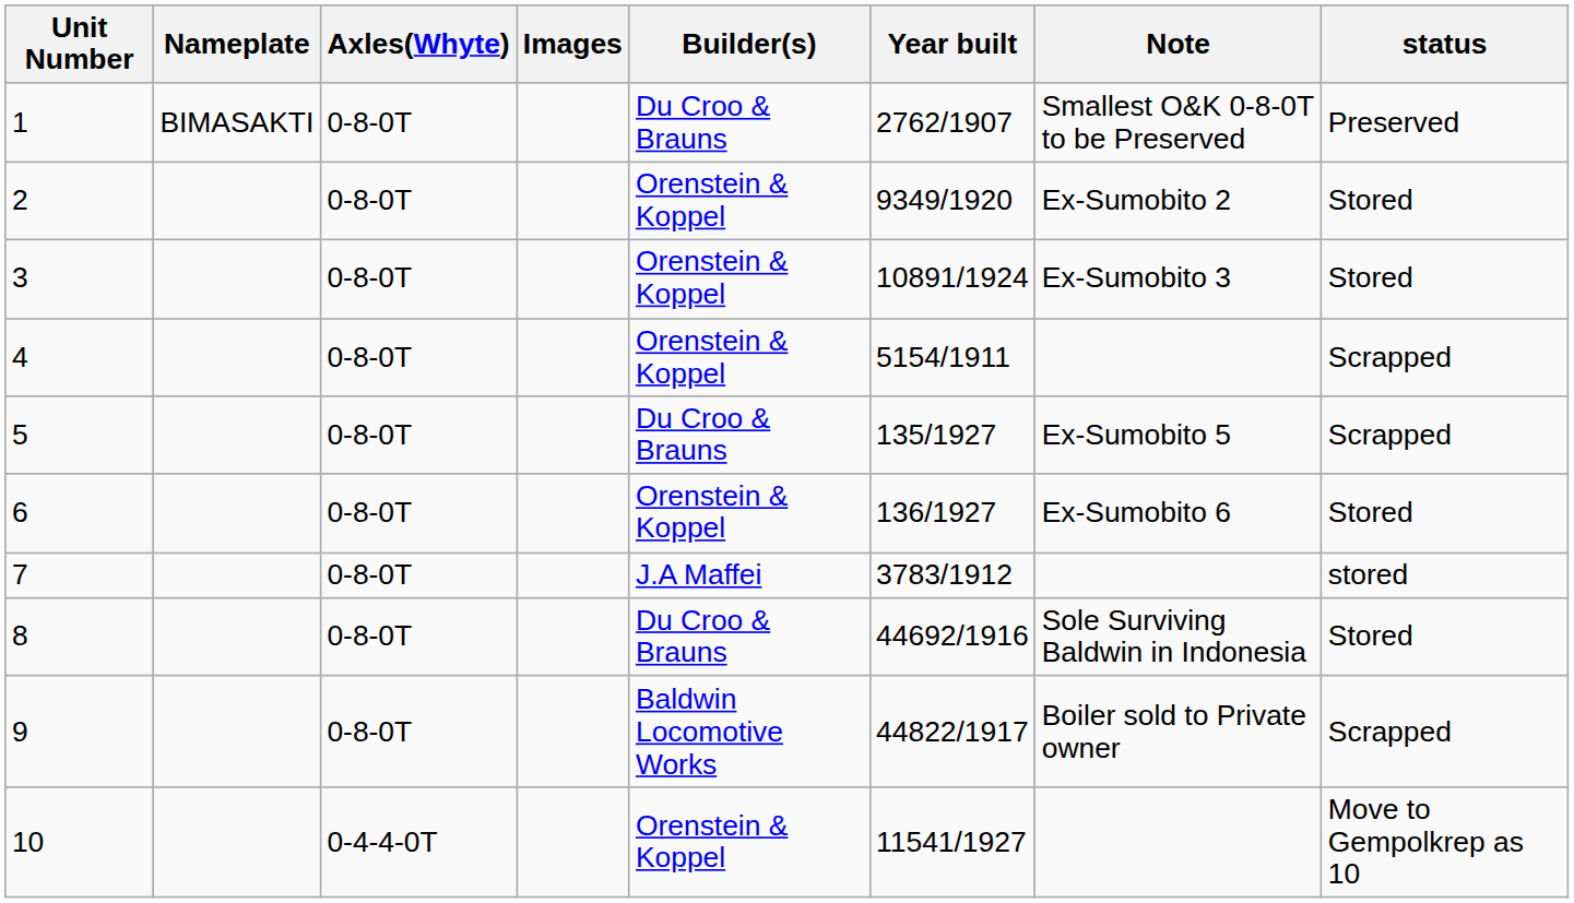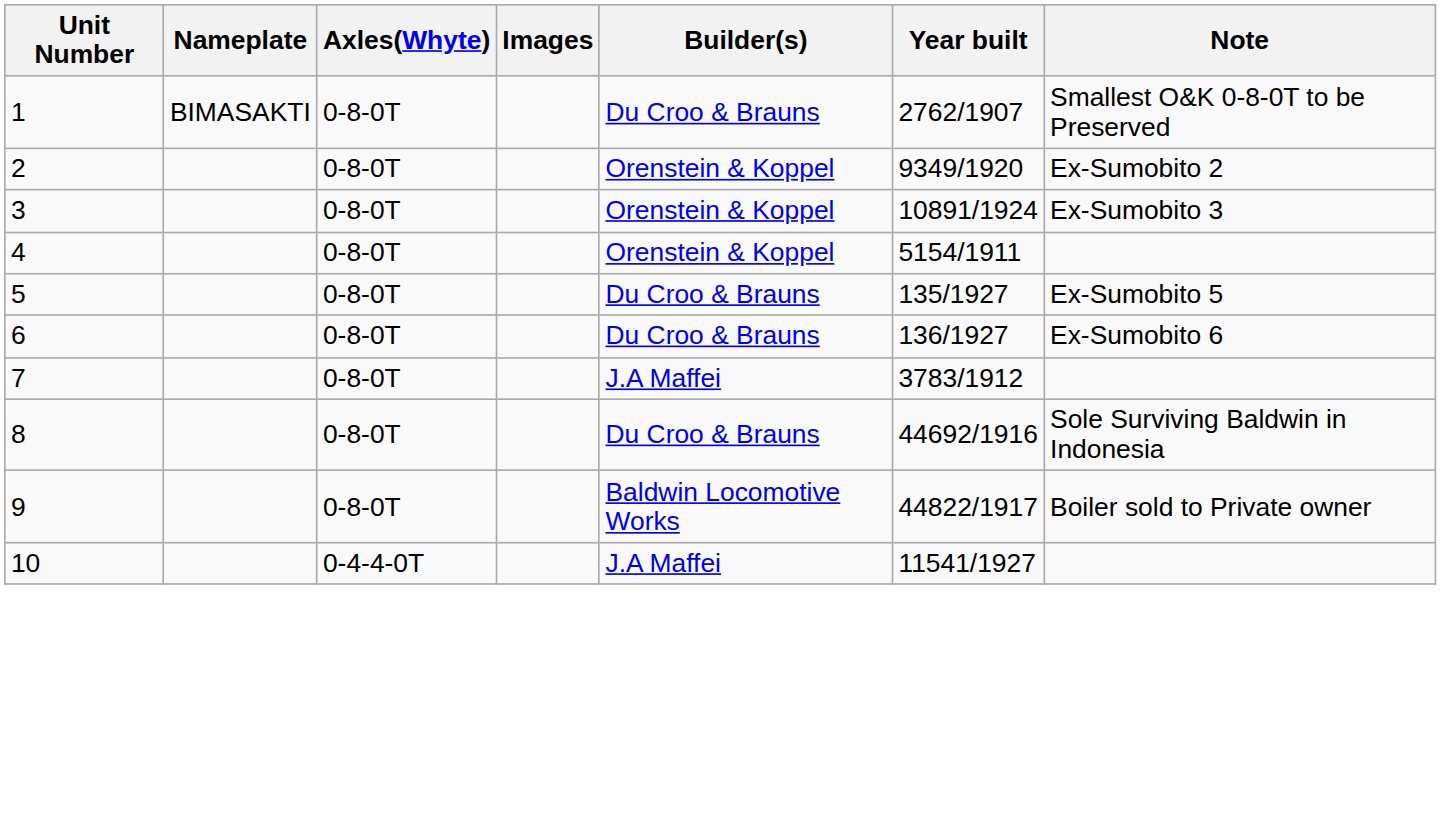- column: status | Preserved | Stored | Stored | Scrapped | Scrapped | Stored | stored | Stored | Scrapped | Move to Gempolkrep as 10
6 | Builder(s): Orenstein & Koppel -> Du Croo & Brauns
10 | Builder(s): Orenstein & Koppel -> J.A Maffei
